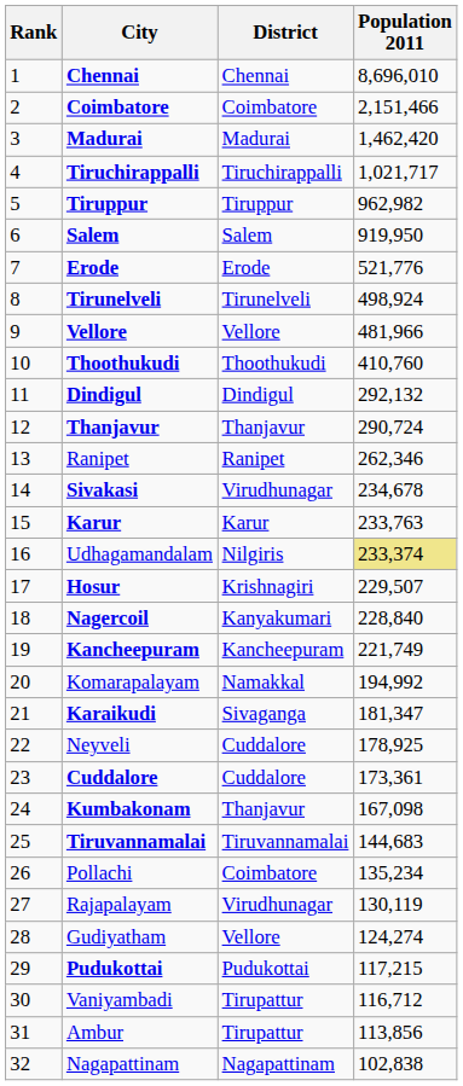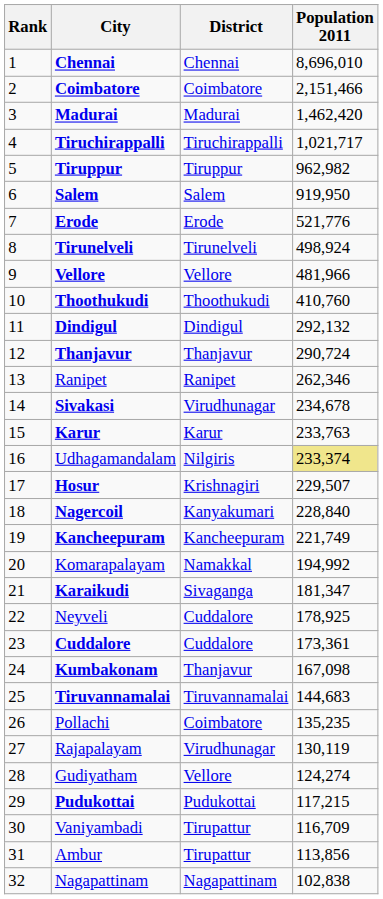Pollachi | Population 2011: 135,234 -> 135,235
Vaniyambadi | Population 2011: 116,712 -> 116,709
